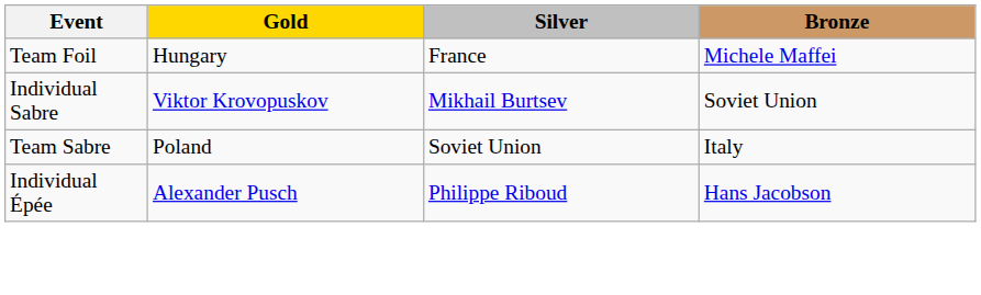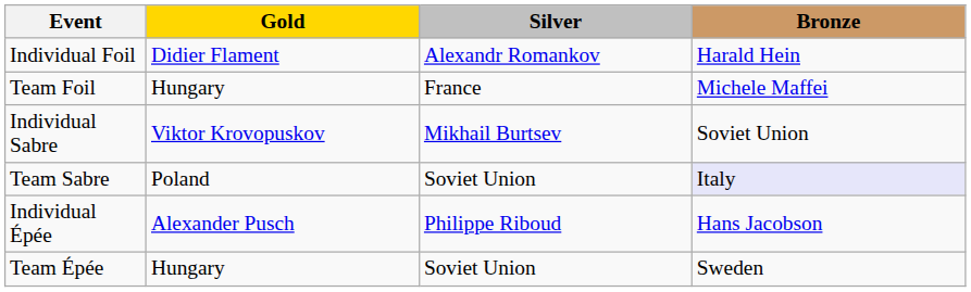+ row: Individual Foil | Didier Flament | Alexandr Romankov | Harald Hein
Team Sabre | Bronze: no background -> lavender background
+ row: Team Épée | Hungary | Soviet Union | Sweden
